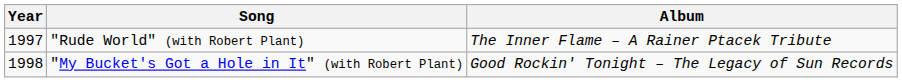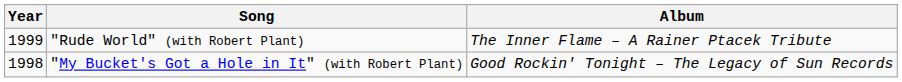"Rude World" (with Robert Plant) | Year: 1997 -> 1999
